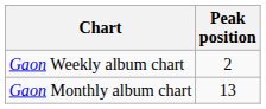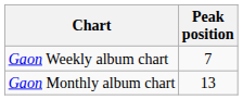Gaon Weekly album chart | Peak position: 2 -> 7
